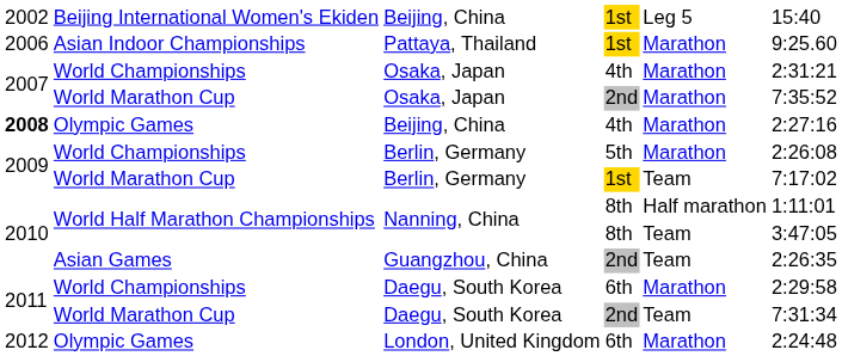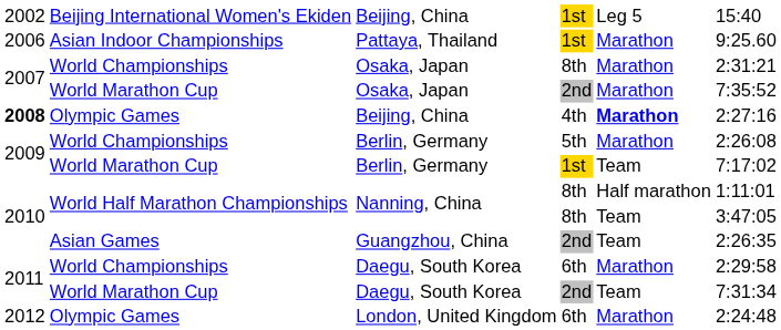World Championships / Osaka, Japan | column 4: 4th -> 8th
Olympic Games / Beijing, China | column 5: normal -> bold
